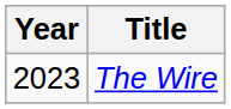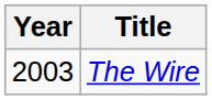The Wire | Year: 2023 -> 2003
